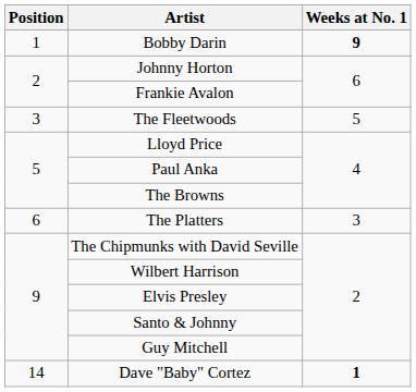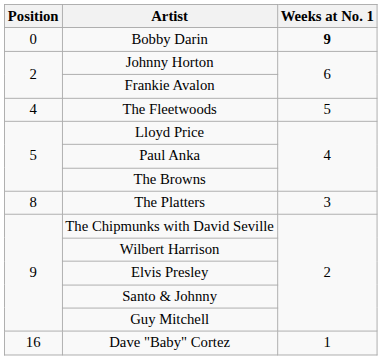Bobby Darin | Position: 1 -> 0
The Fleetwoods | Position: 3 -> 4
The Platters | Position: 6 -> 8
Dave "Baby" Cortez | Position: 14 -> 16
Dave "Baby" Cortez | Weeks at No. 1: bold -> normal
